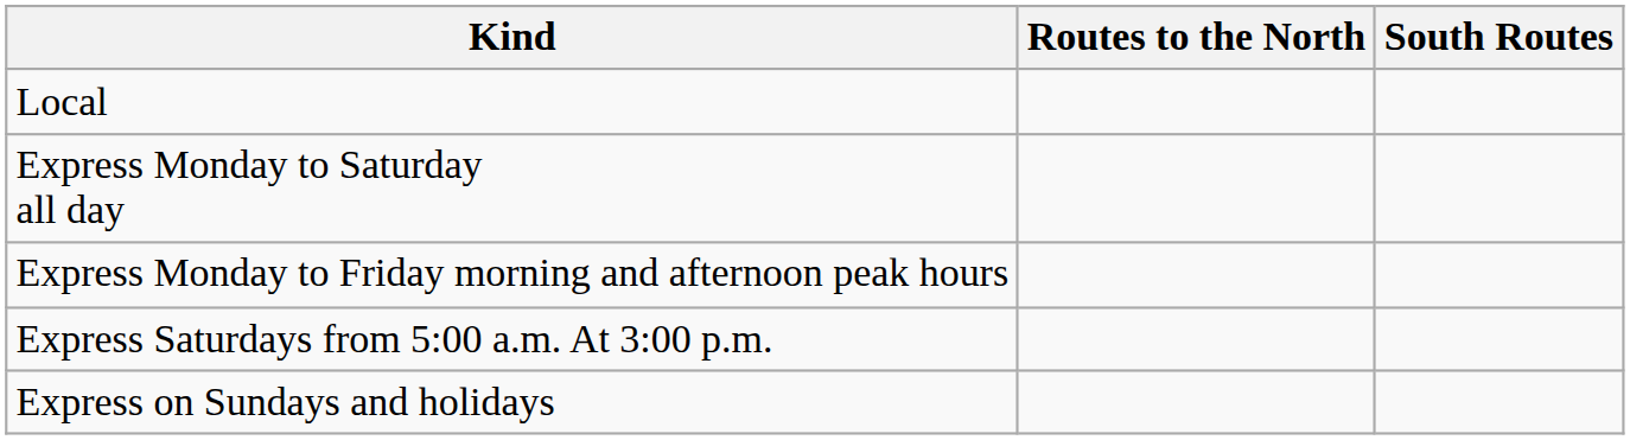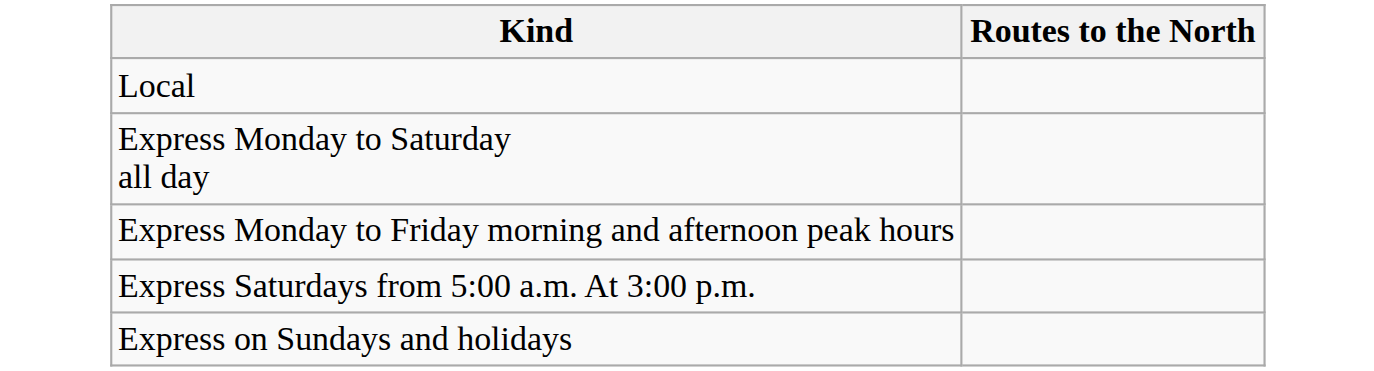- column: South Routes
